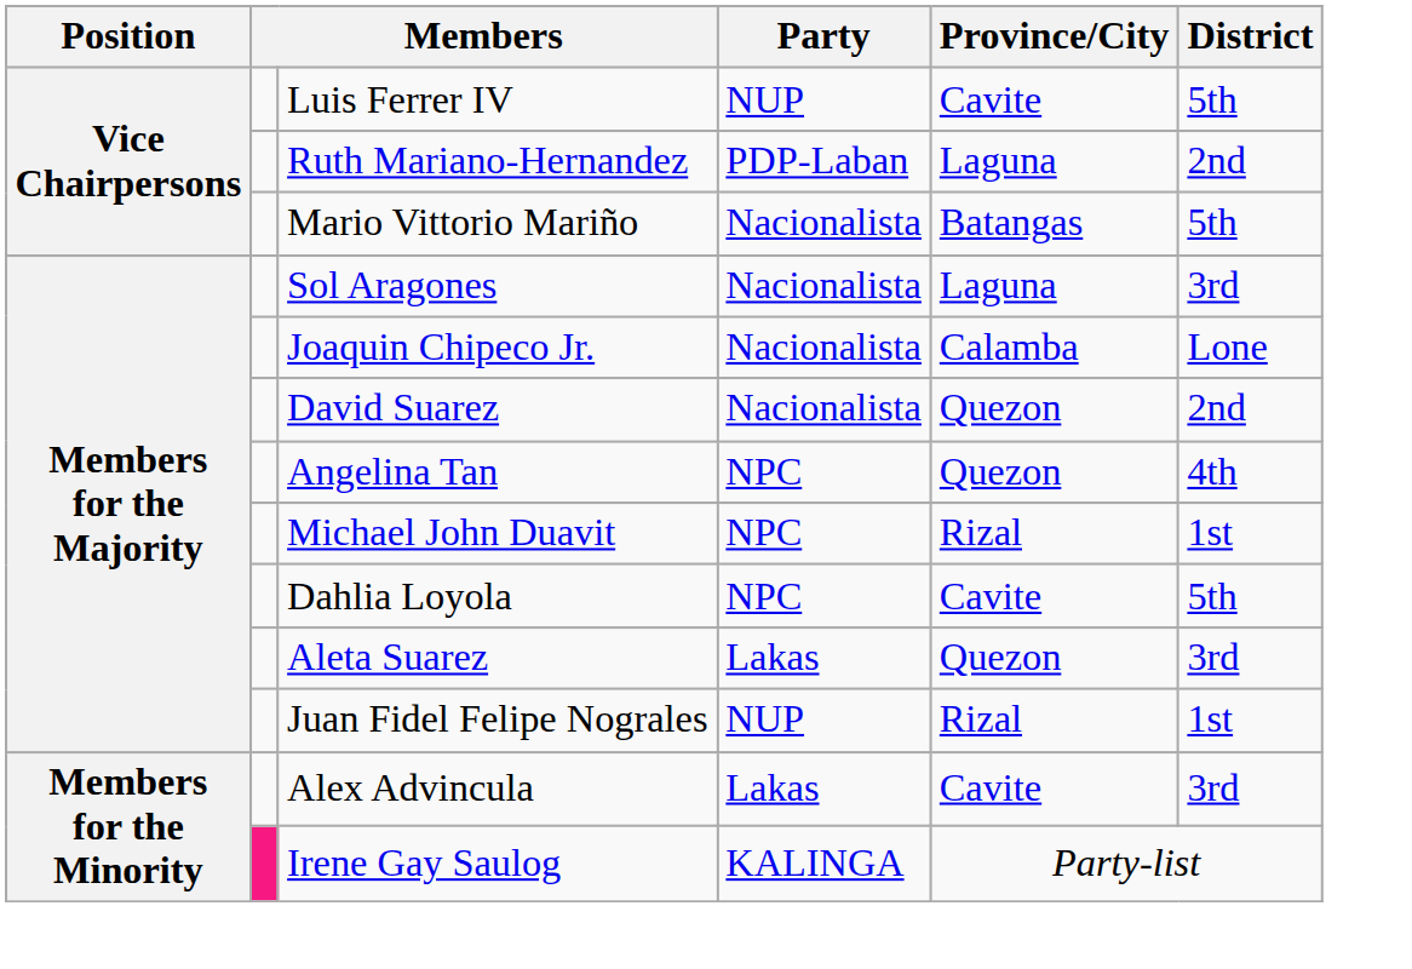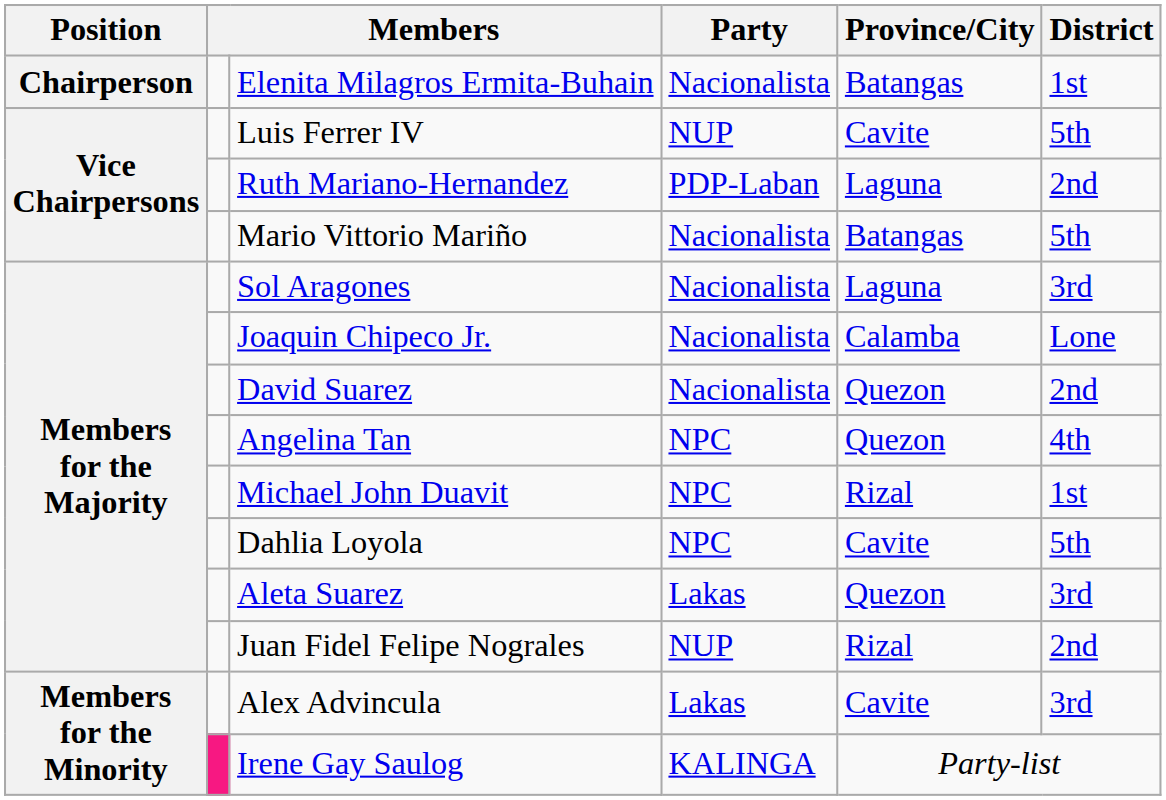+ row: Chairperson | Elenita Milagros Ermita-Buhain | Nacionalista | Batangas | 1st
Juan Fidel Felipe Nograles | District: 1st -> 2nd
